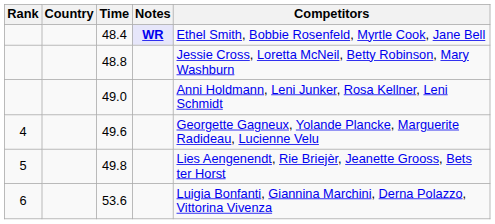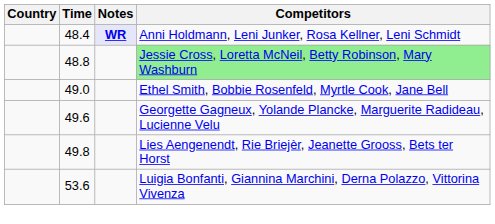- column: Rank | 4 | 5 | 6
48.4 | Competitors: Ethel Smith, Bobbie Rosenfeld, Myrtle Cook, Jane Bell -> Anni Holdmann, Leni Junker, Rosa Kellner, Leni Schmidt
48.8 | Competitors: no background -> lightgreen background
49.0 | Competitors: Anni Holdmann, Leni Junker, Rosa Kellner, Leni Schmidt -> Ethel Smith, Bobbie Rosenfeld, Myrtle Cook, Jane Bell
